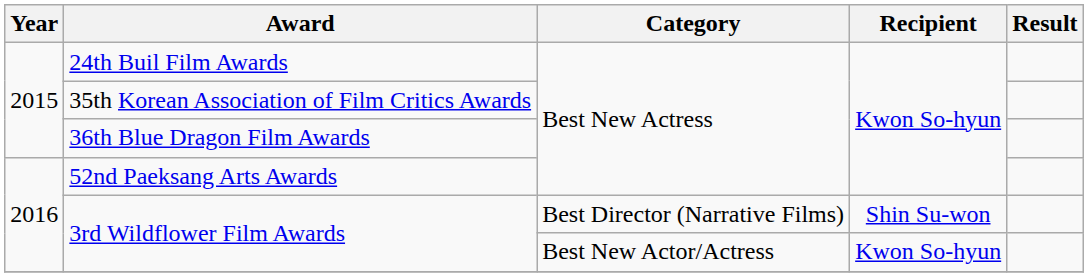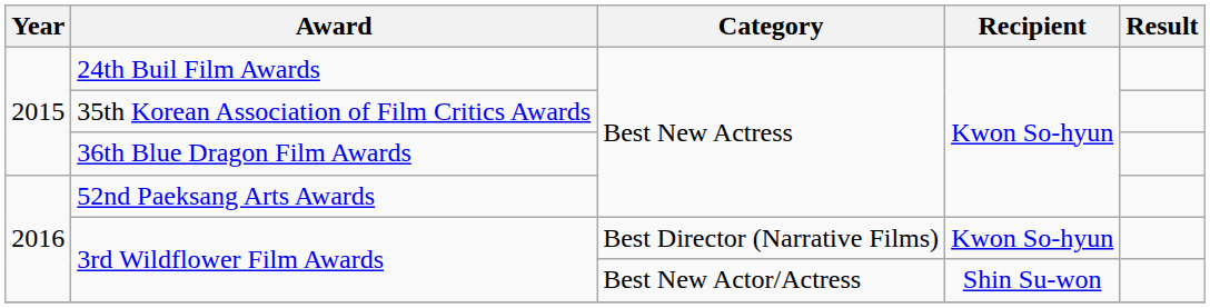3rd Wildflower Film Awards / Best Director (Narrative Films) | Recipient: Shin Su-won -> Kwon So-hyun
3rd Wildflower Film Awards / Best New Actor/Actress | Recipient: Kwon So-hyun -> Shin Su-won
